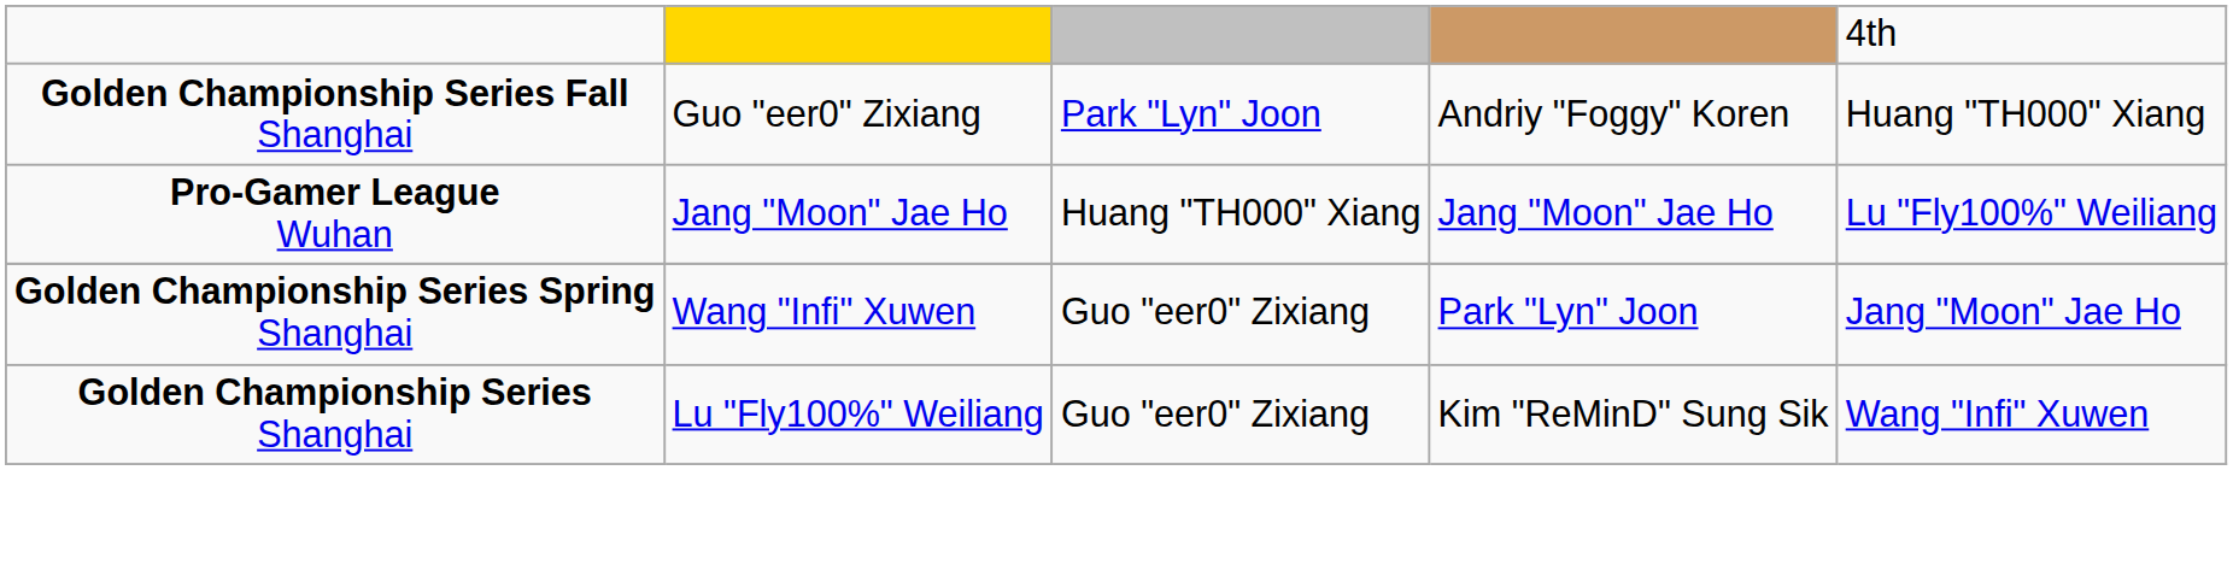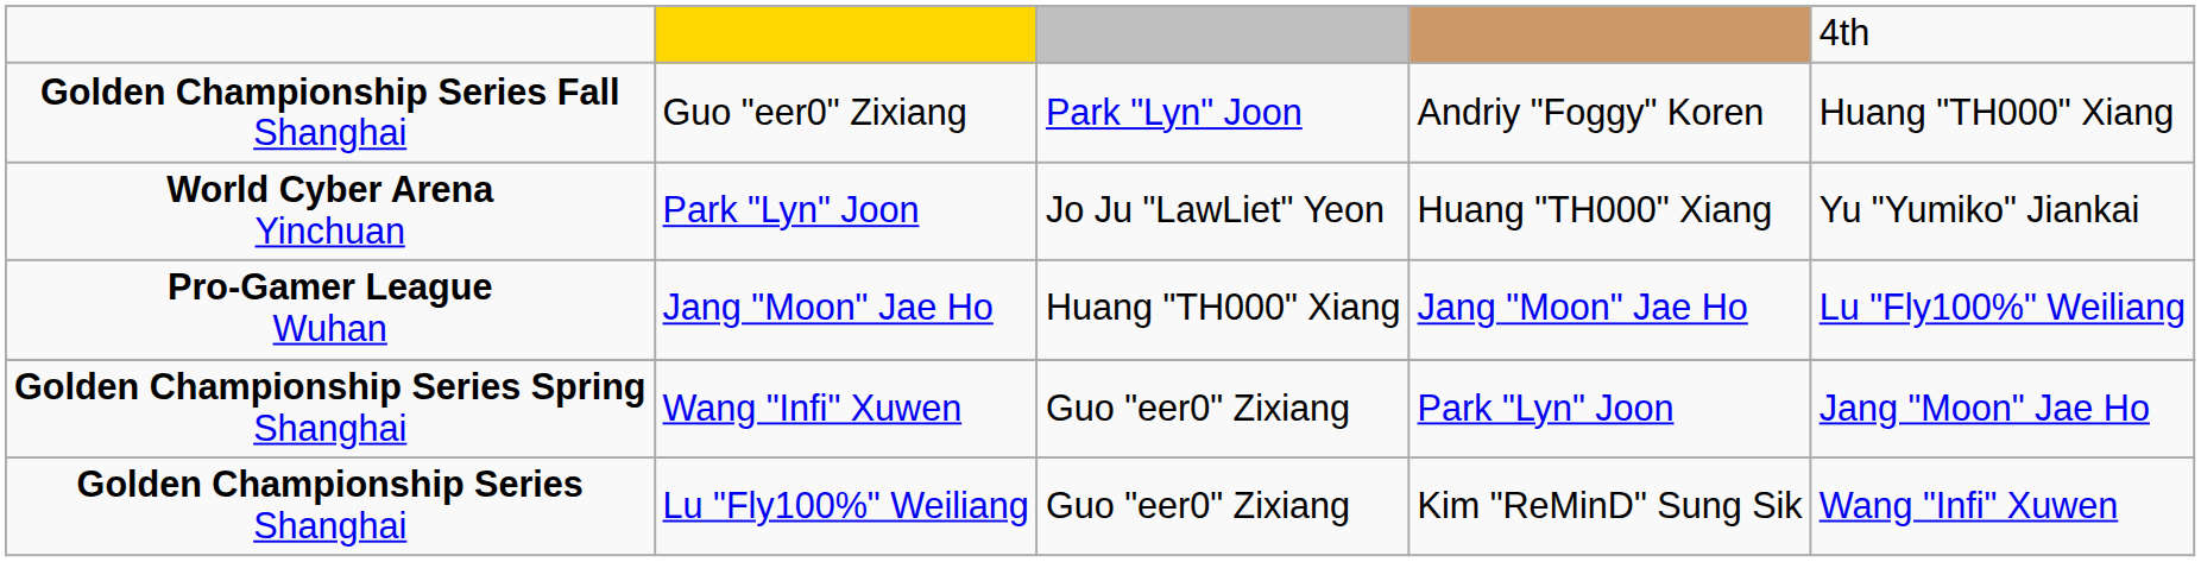+ row: World Cyber Arena Yinchuan | Park "Lyn" Joon | Jo Ju "LawLiet" Yeon | Huang "TH000" Xiang | Yu "Yumiko" Jiankai
